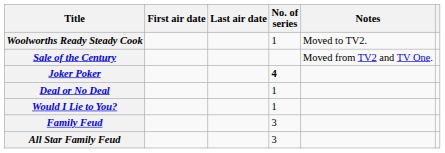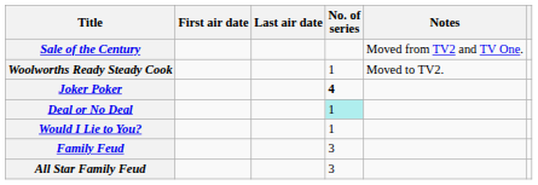rows swapped: Sale of the Century <-> Woolworths Ready Steady Cook
Deal or No Deal | No. of series: no background -> paleturquoise background
